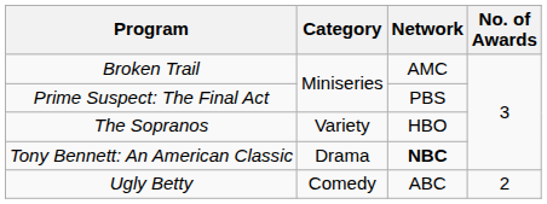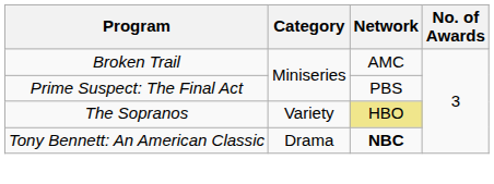The Sopranos | Network: no background -> khaki background
- row: Ugly Betty | Comedy | ABC | 2
